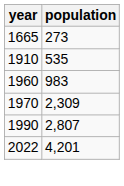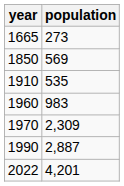+ row: 1850 | 569
1990 | population: 2,807 -> 2,887
